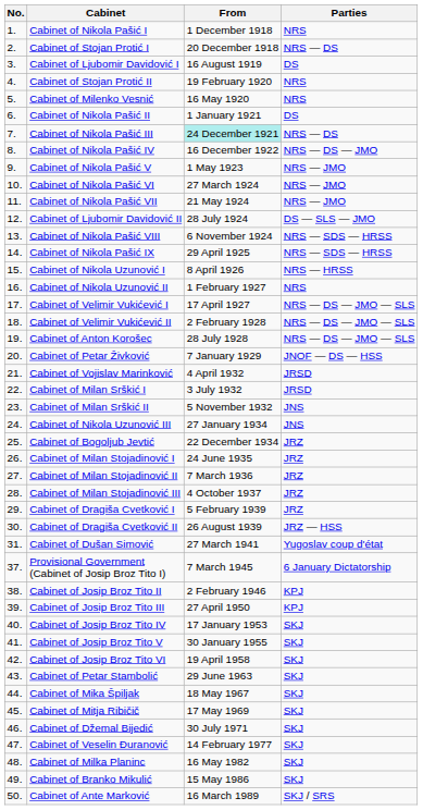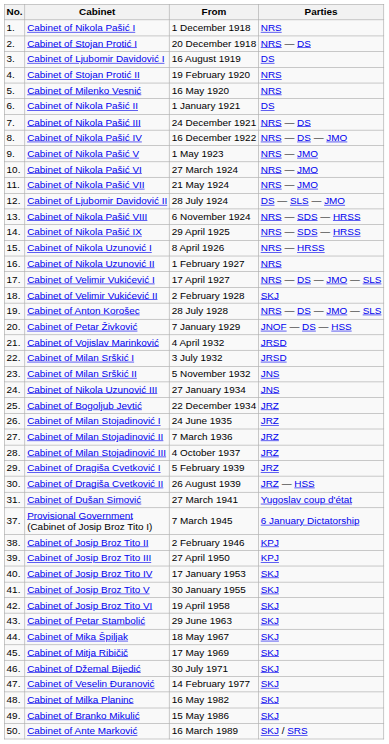Cabinet of Nikola Pašić III | From: paleturquoise background -> no background
Cabinet of Velimir Vukićević II | Parties: NRS — DS — JMO — SLS -> SKJ
